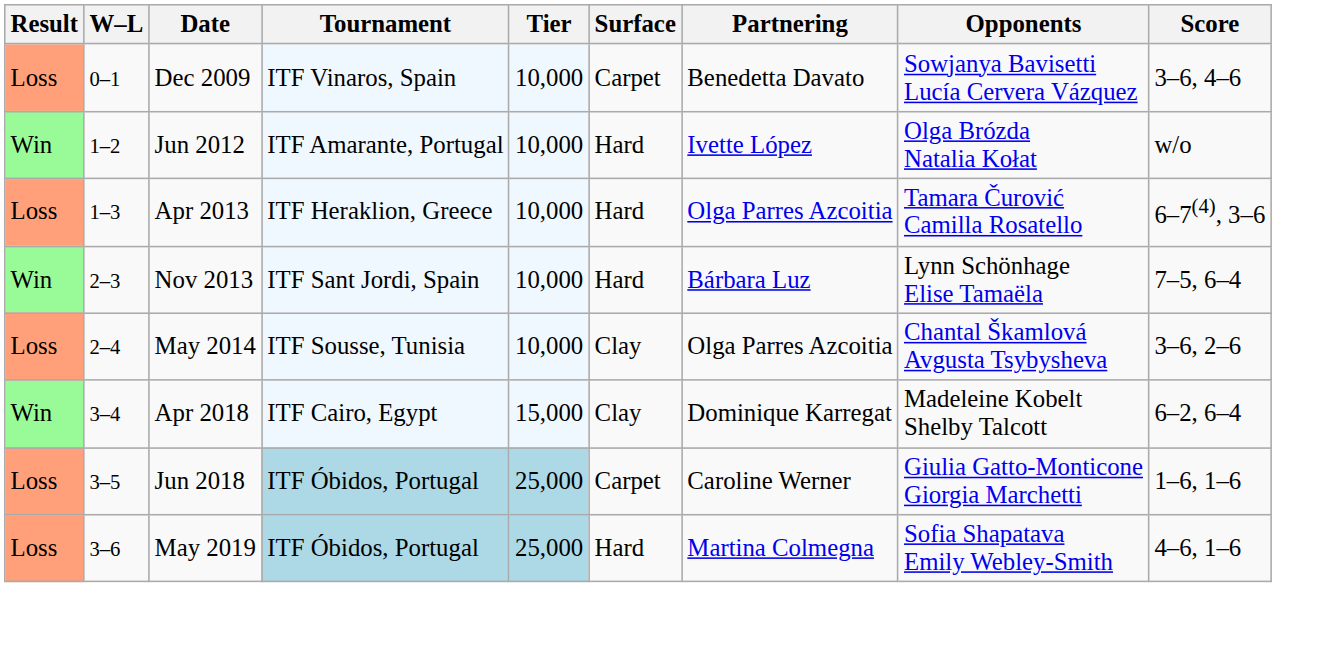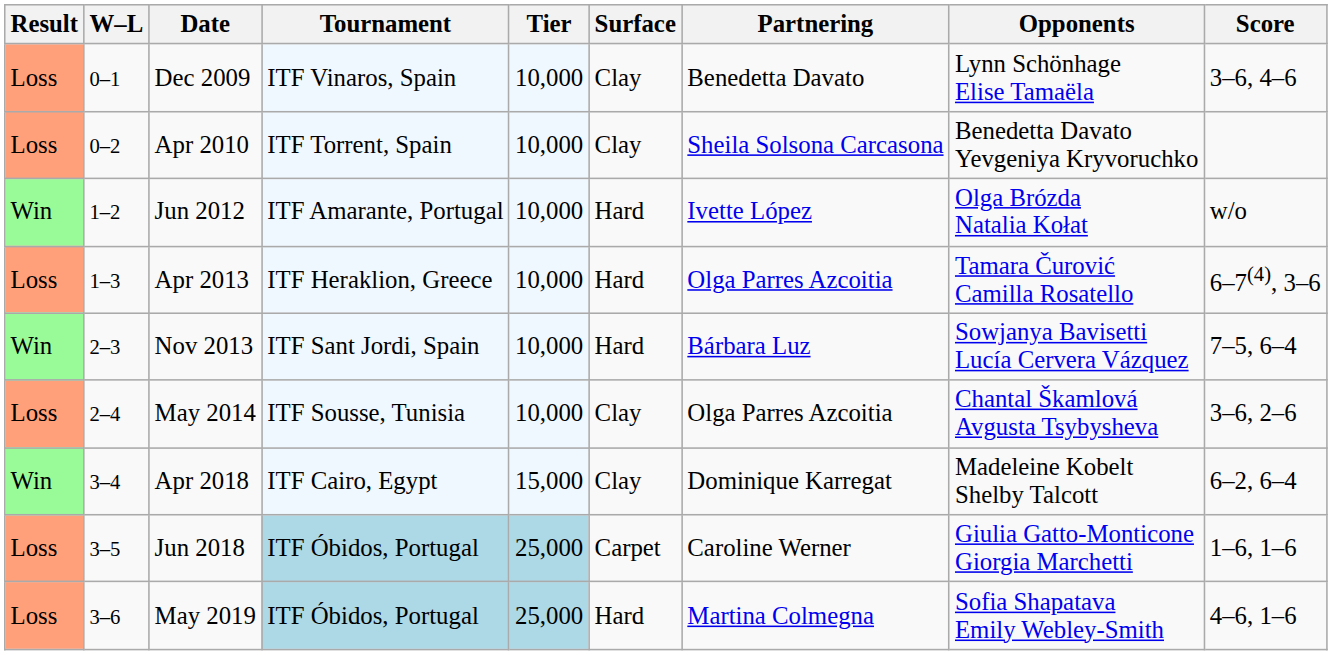Dec 2009 | Surface: Carpet -> Clay
Dec 2009 | Opponents: Sowjanya Bavisetti Lucía Cervera Vázquez -> Lynn Schönhage Elise Tamaëla
+ row: Loss | 0–2 | Apr 2010 | ITF Torrent, Spain | 10,000 | Clay | Sheila Solsona Carcasona | Benedetta Davato Yevgeniya Kryvoruchko
Nov 2013 | Opponents: Lynn Schönhage Elise Tamaëla -> Sowjanya Bavisetti Lucía Cervera Vázquez
